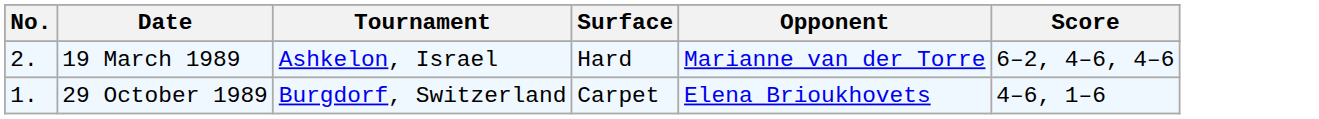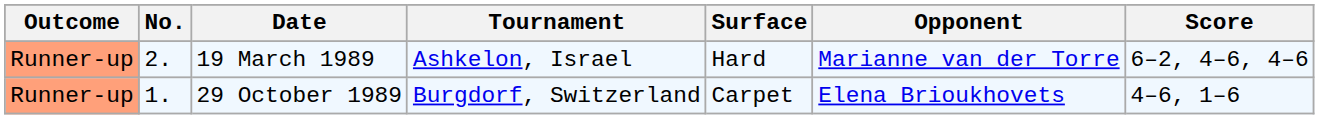+ column: Outcome | Runner-up | Runner-up
